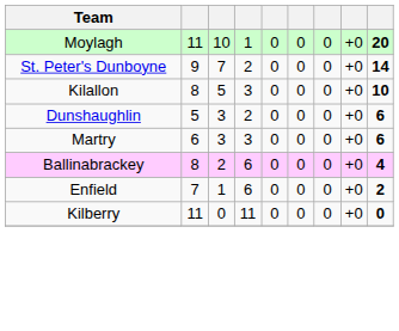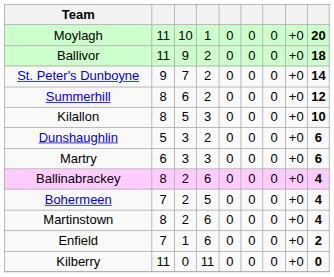+ row: Ballivor | 11 | 9 | 2 | 0 | 0 | 0 | +0 | 18
+ row: Summerhill | 8 | 6 | 2 | 0 | 0 | 0 | +0 | 12
+ row: Bohermeen | 7 | 2 | 5 | 0 | 0 | 0 | +0 | 4
+ row: Martinstown | 8 | 2 | 6 | 0 | 0 | 0 | +0 | 4
